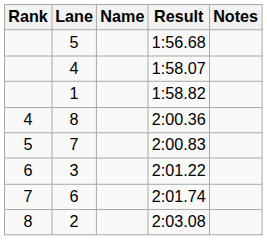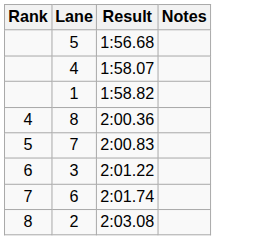- column: Name
